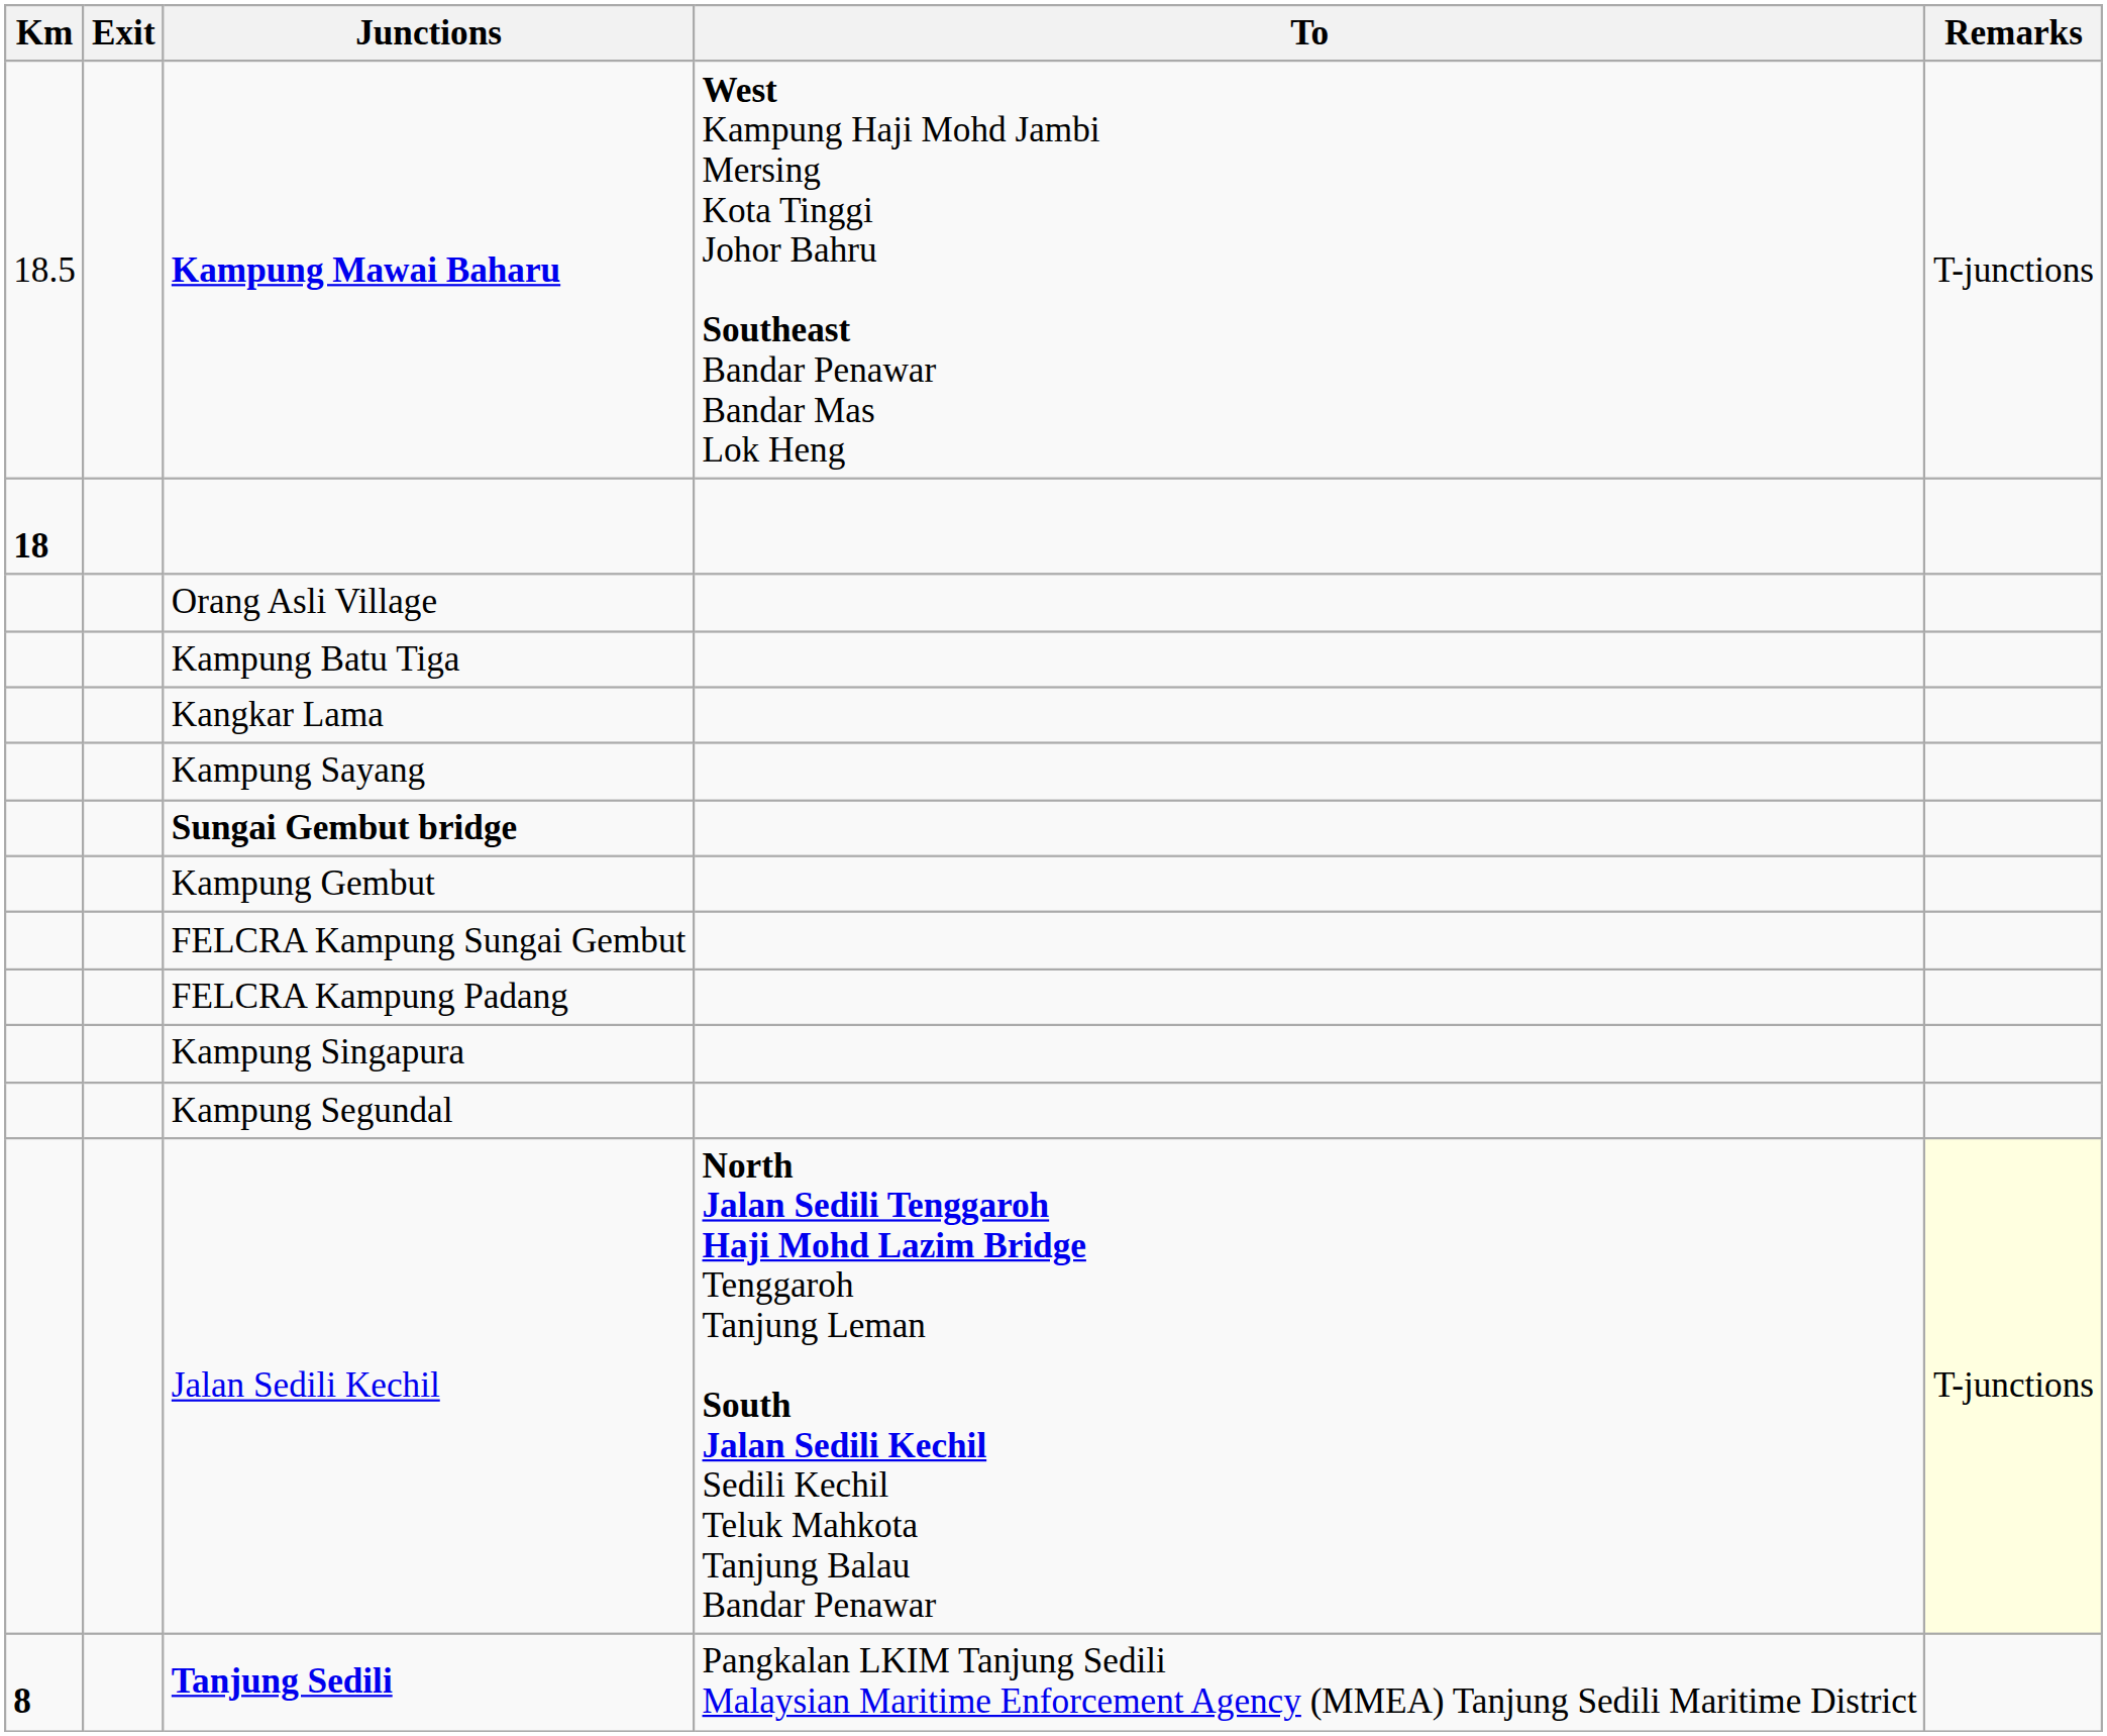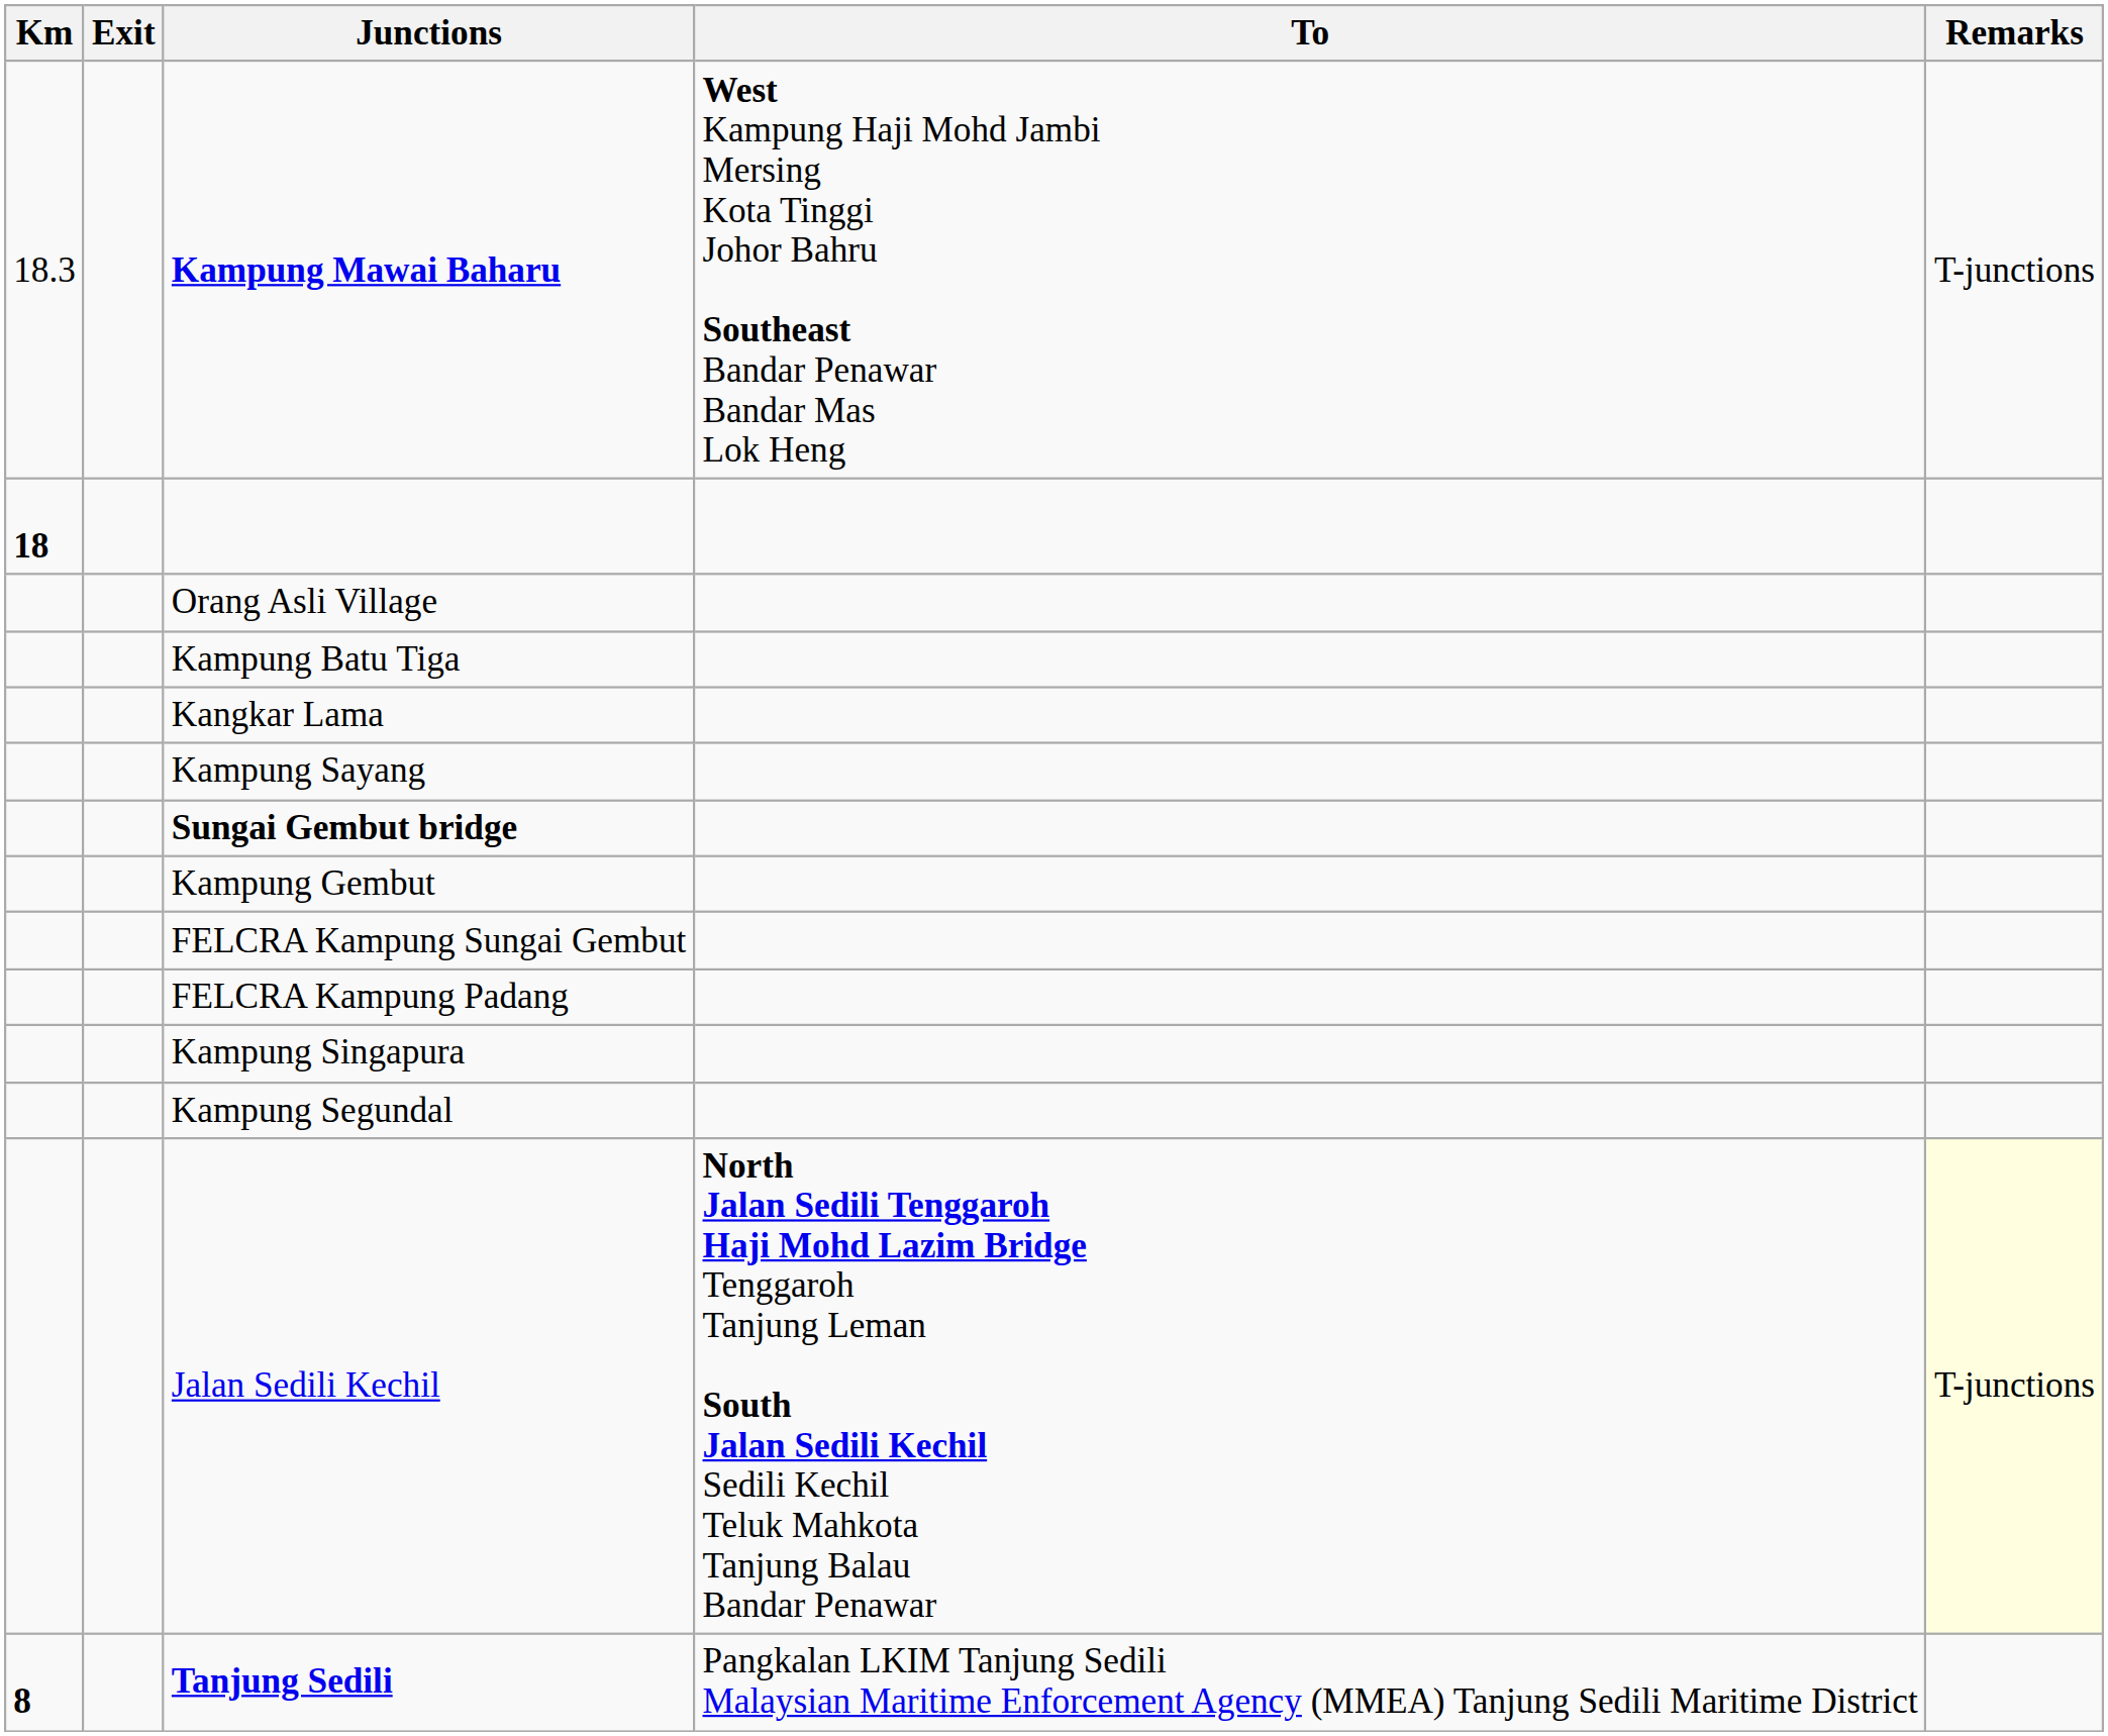Kampung Mawai Baharu | Km: 18.5 -> 18.3
